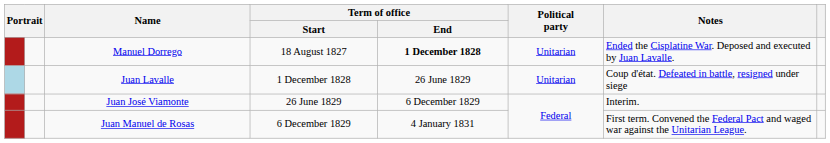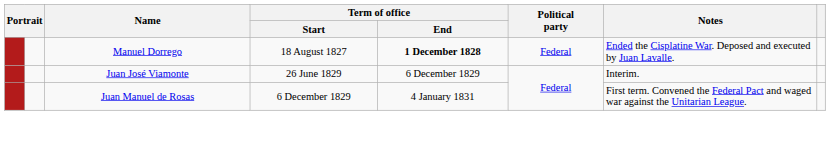Manuel Dorrego | Political party: Unitarian -> Federal
- row: Juan Lavalle | 1 December 1828 | 26 June 1829 | Unitarian | Coup d'état. Defeated in battle, resigned under siege
